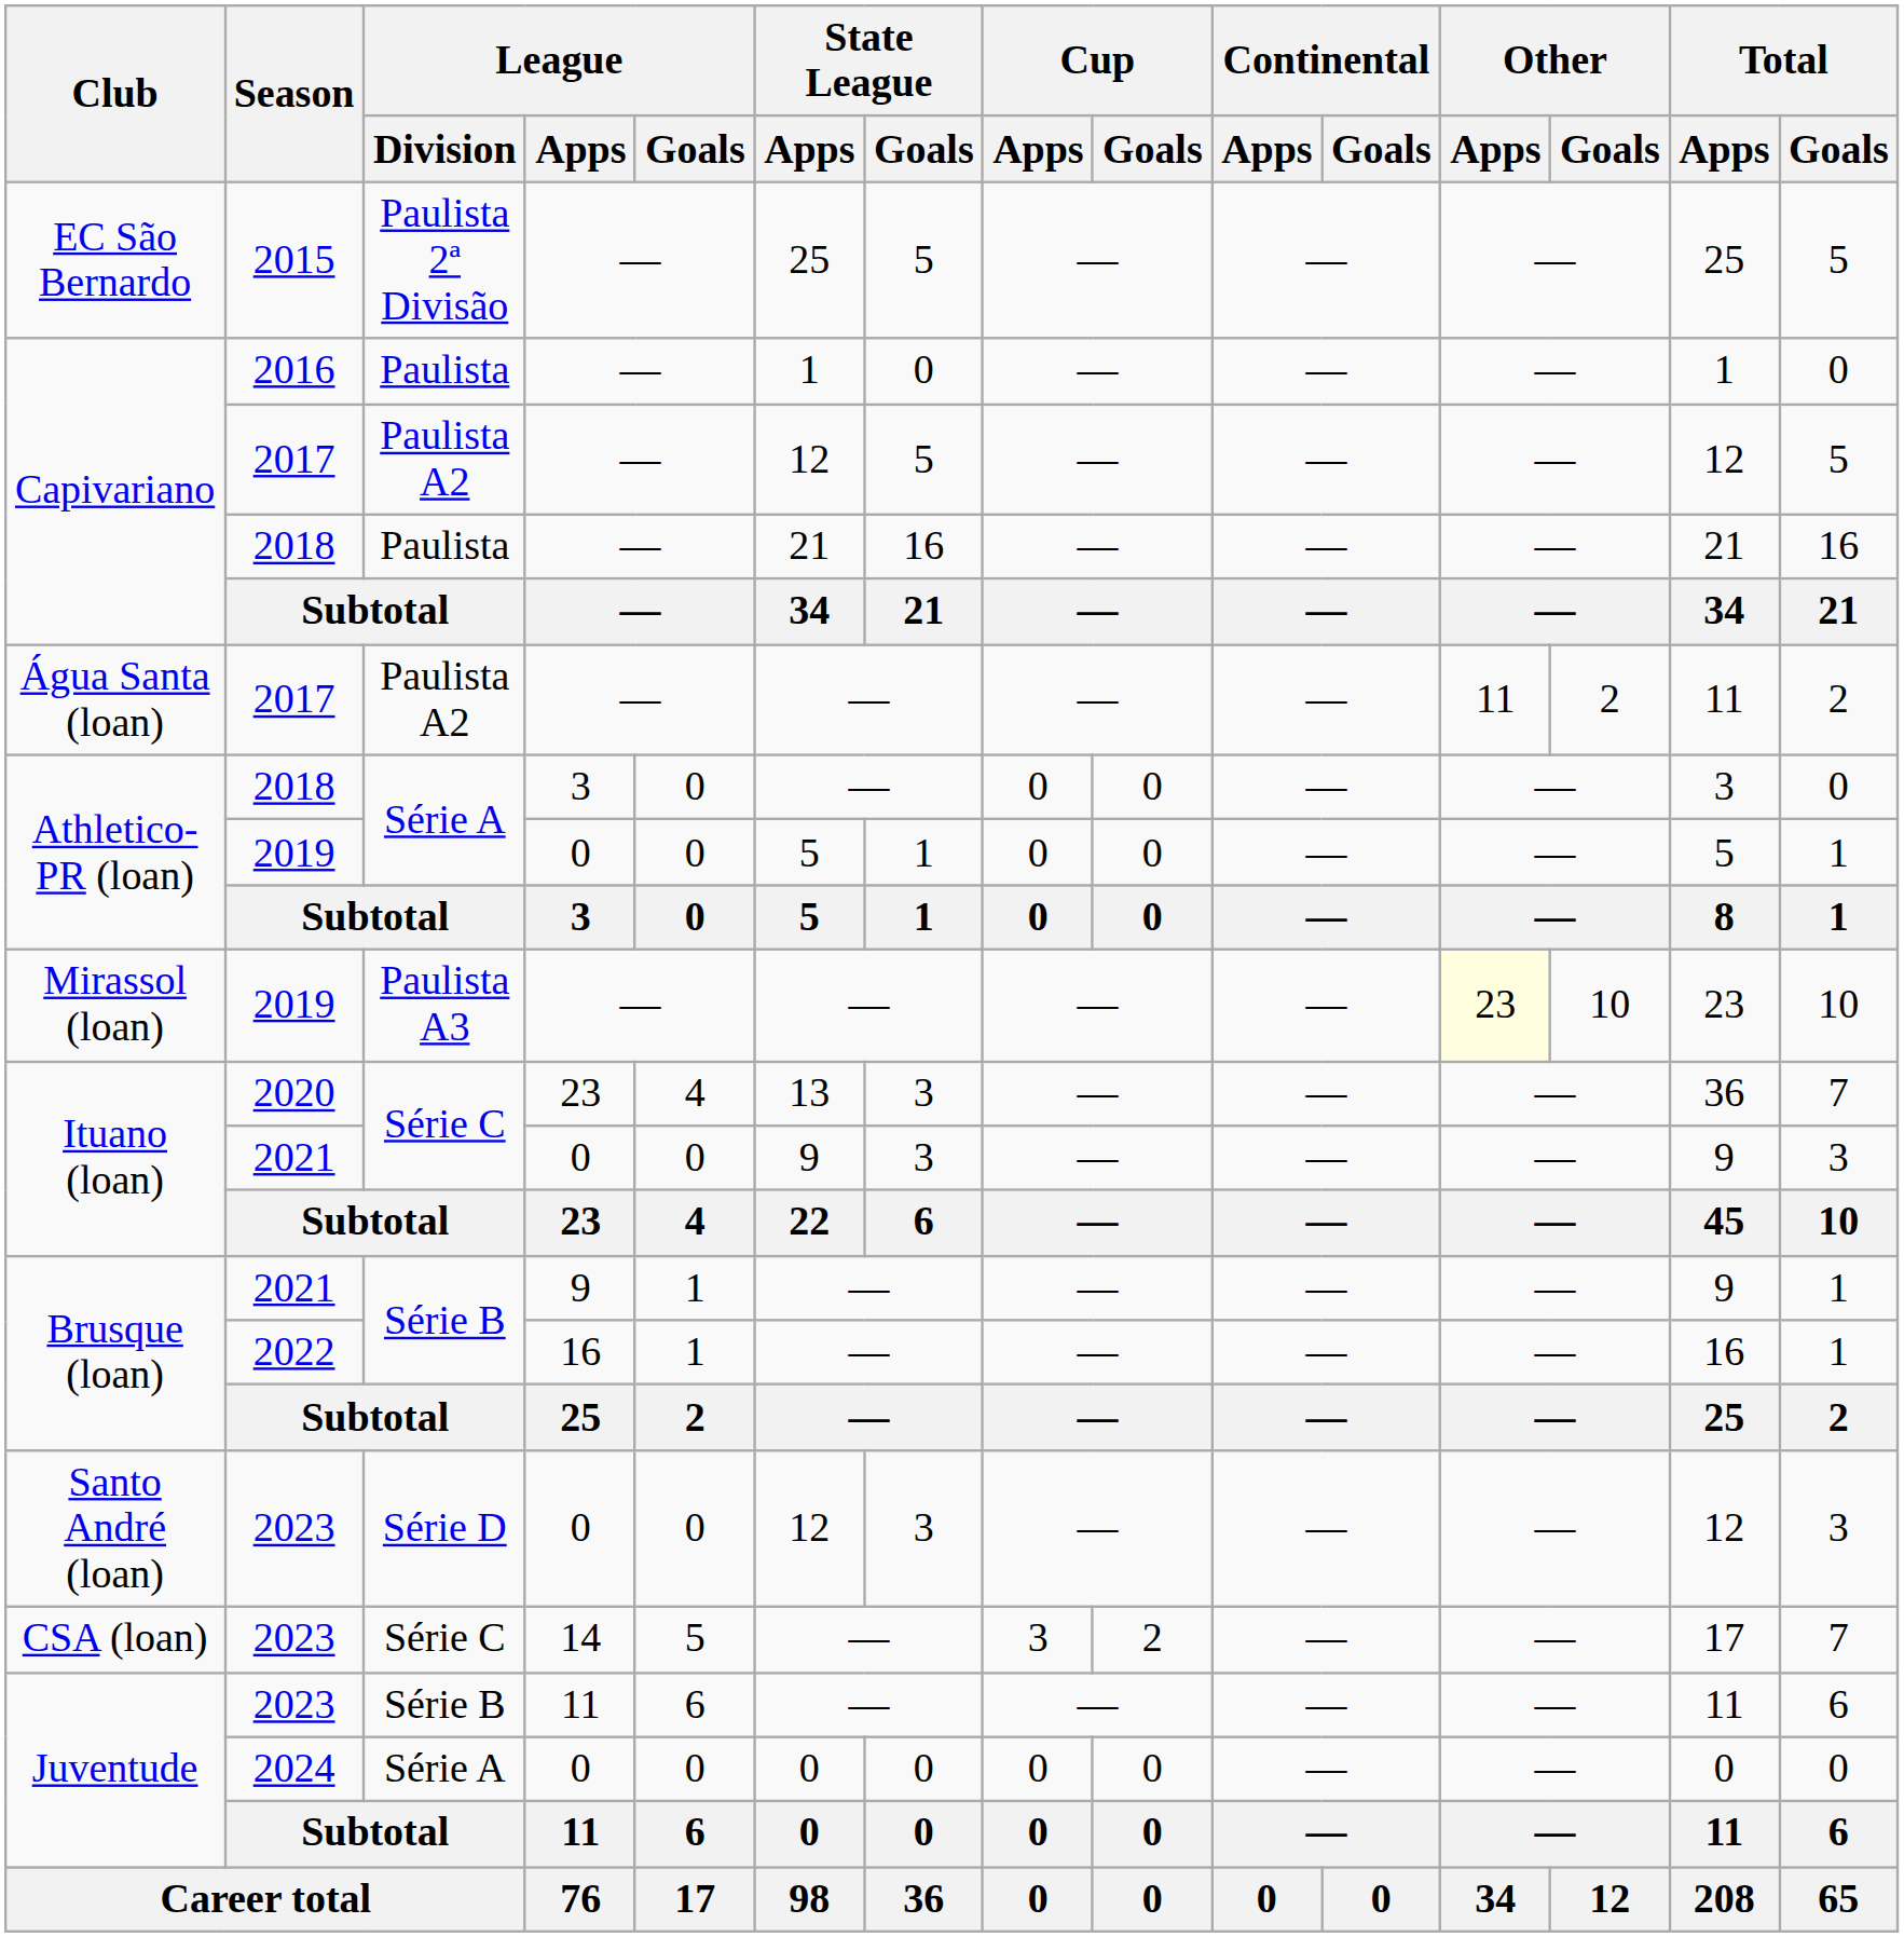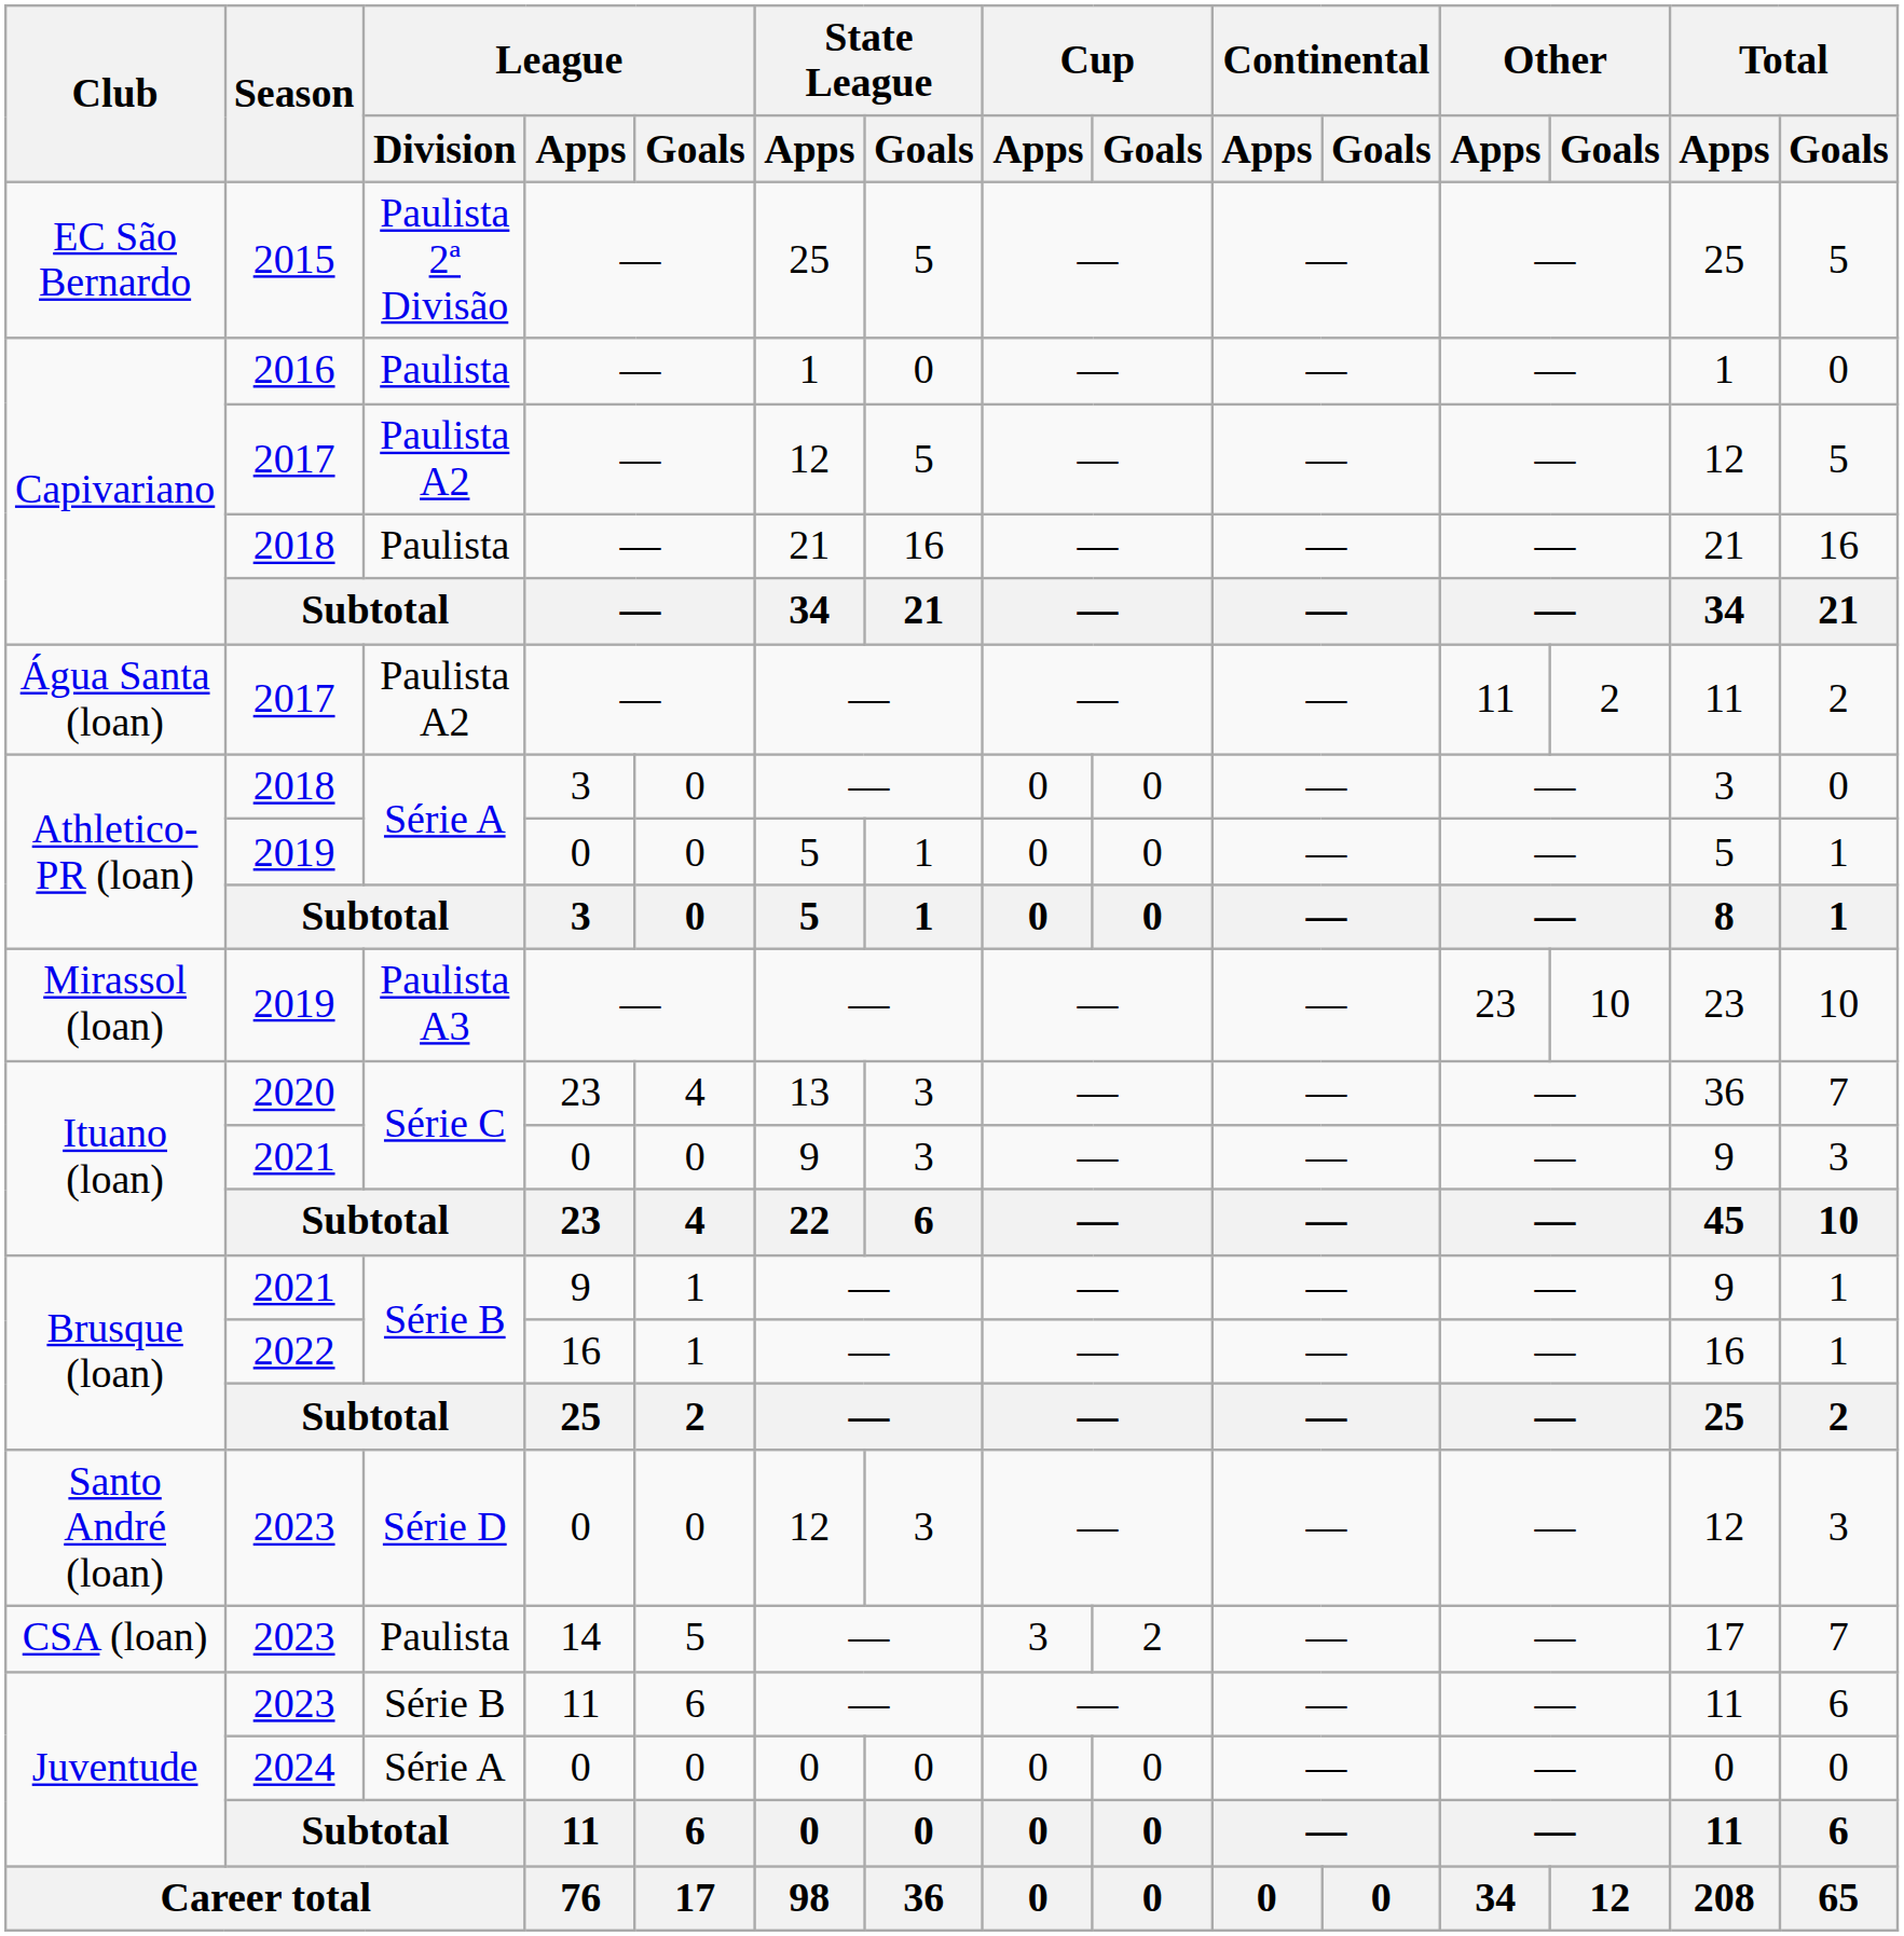Mirassol (loan) | Other / Apps: lightyellow background -> no background
CSA (loan) | League / Division: Série C -> Paulista
